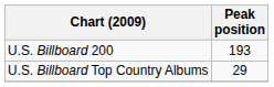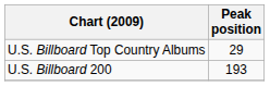rows swapped: U.S. Billboard Top Country Albums <-> U.S. Billboard 200
